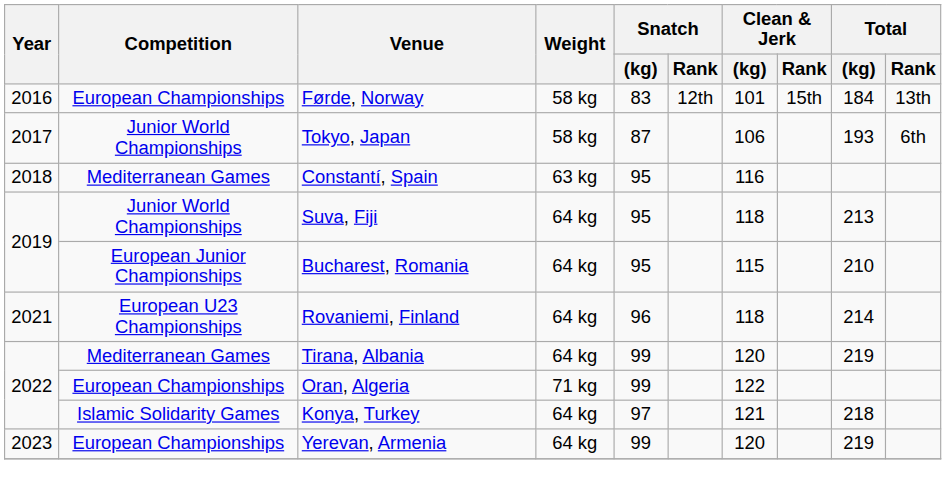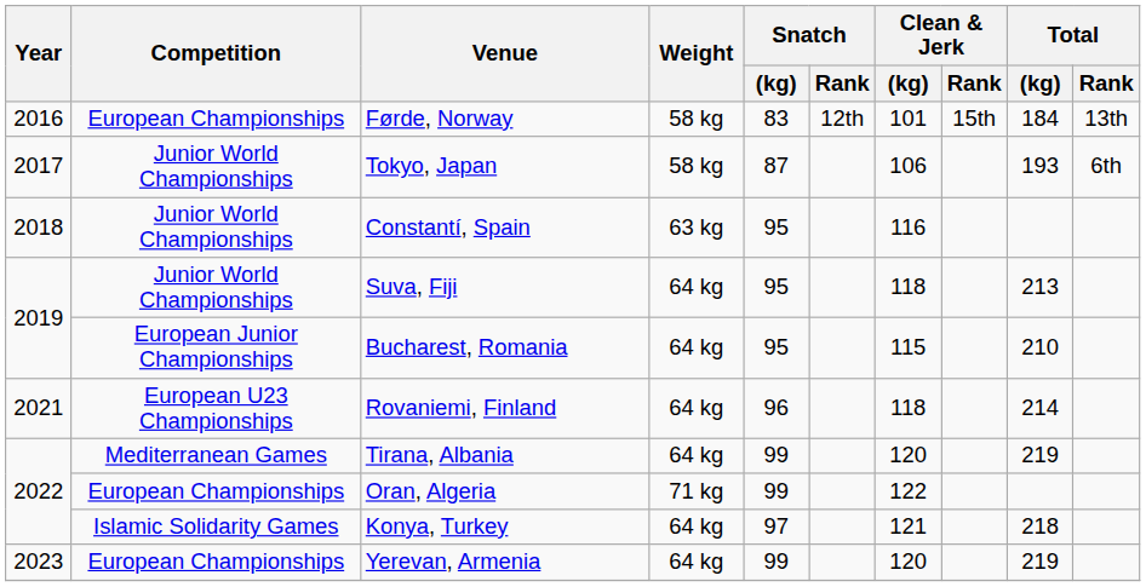Constantí, Spain | Competition: Mediterranean Games -> Junior World Championships
